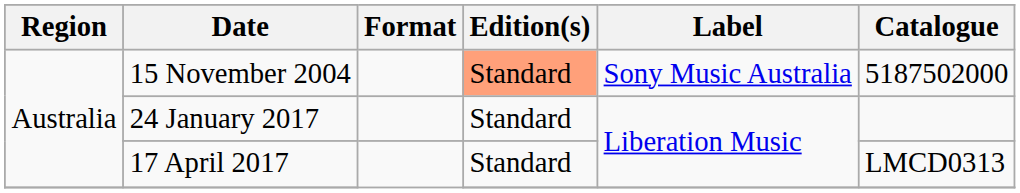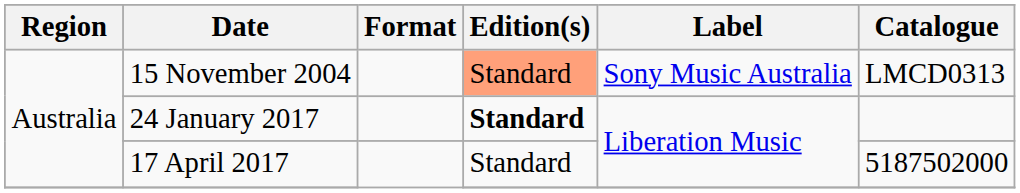15 November 2004 | Catalogue: 5187502000 -> LMCD0313
24 January 2017 | Edition(s): normal -> bold
17 April 2017 | Catalogue: LMCD0313 -> 5187502000
